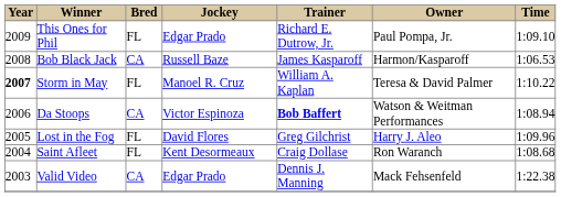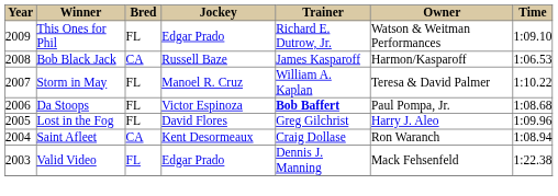This Ones for Phil | column 6: Paul Pompa, Jr. -> Watson & Weitman Performances
Storm in May | column 1: bold -> normal
Da Stoops | column 3: CA -> FL
Da Stoops | column 6: Watson & Weitman Performances -> Paul Pompa, Jr.
Da Stoops | column 7: 1:08.94 -> 1:08.68
Saint Afleet | column 3: FL -> CA
Saint Afleet | column 7: 1:08.68 -> 1:08.94
Valid Video | column 3: CA -> FL
